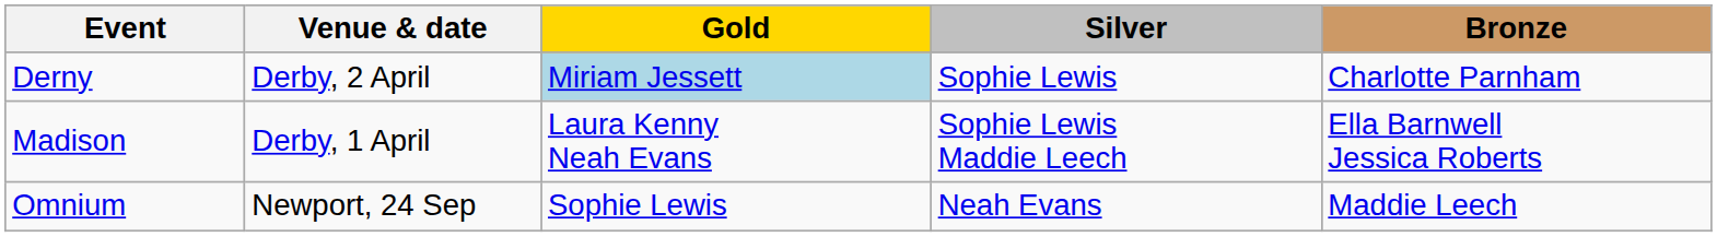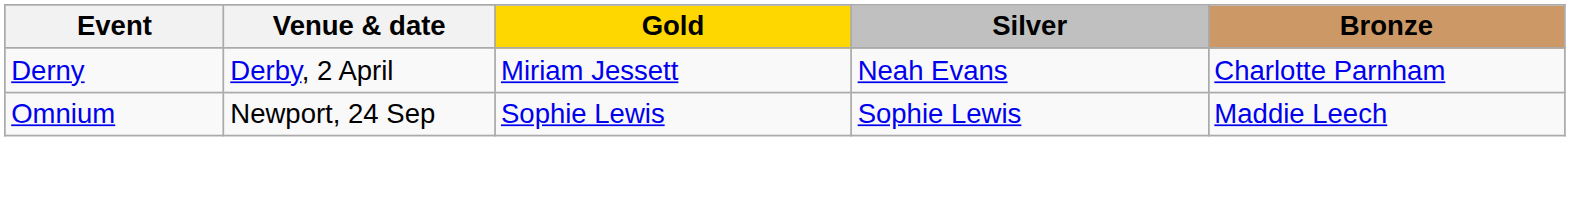Derny | Gold: lightblue background -> no background
Derny | Silver: Sophie Lewis -> Neah Evans
- row: Madison | Derby, 1 April | Laura Kenny Neah Evans | Sophie Lewis Maddie Leech | Ella Barnwell Jessica Roberts
Omnium | Silver: Neah Evans -> Sophie Lewis
